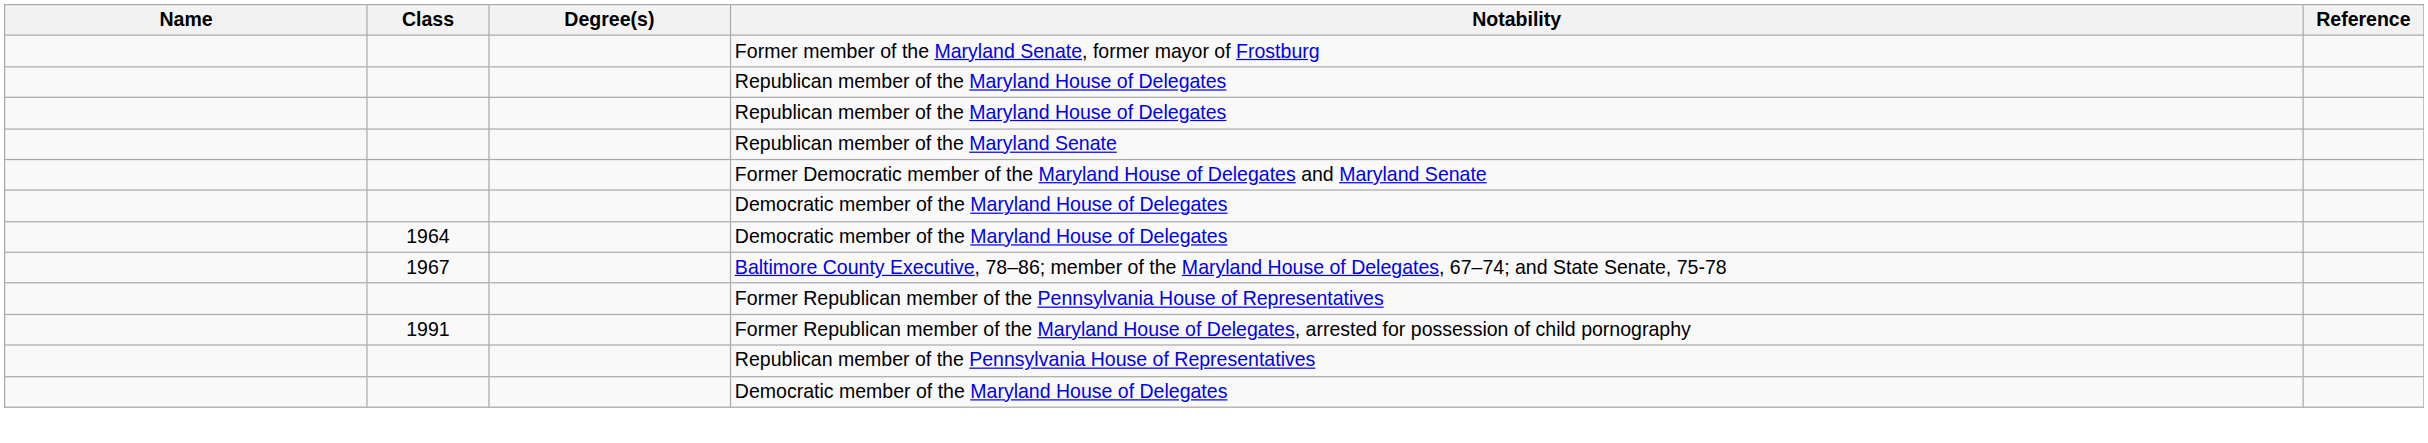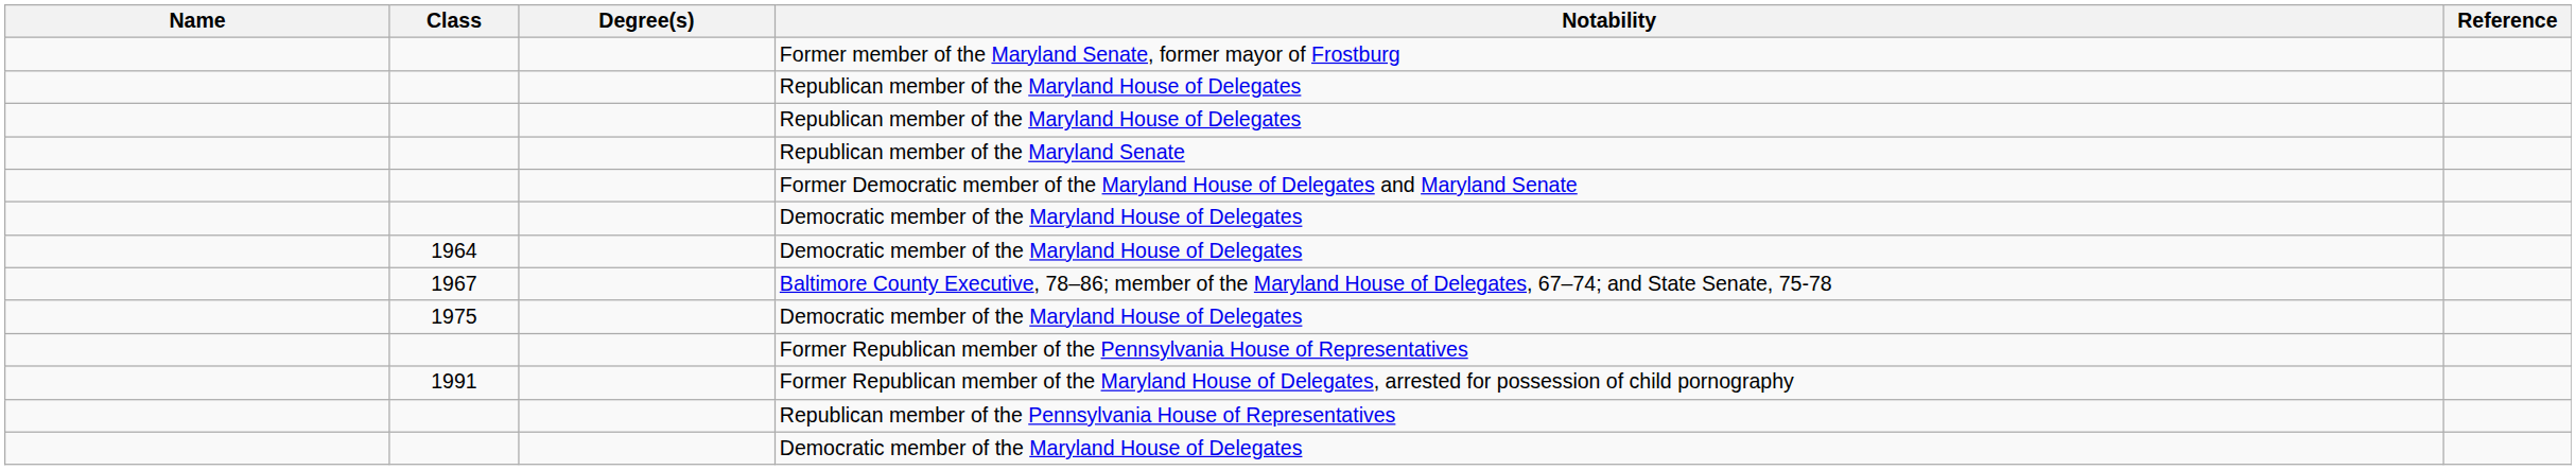+ row: 1975 | Democratic member of the Maryland House of Delegates
